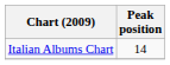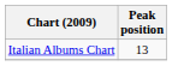Italian Albums Chart | Peak position: 14 -> 13
